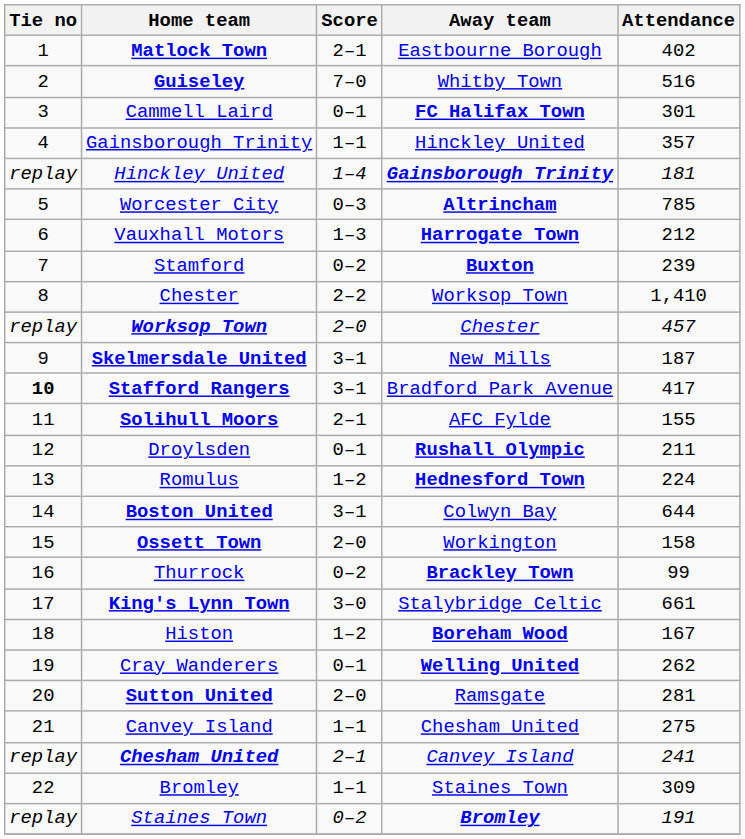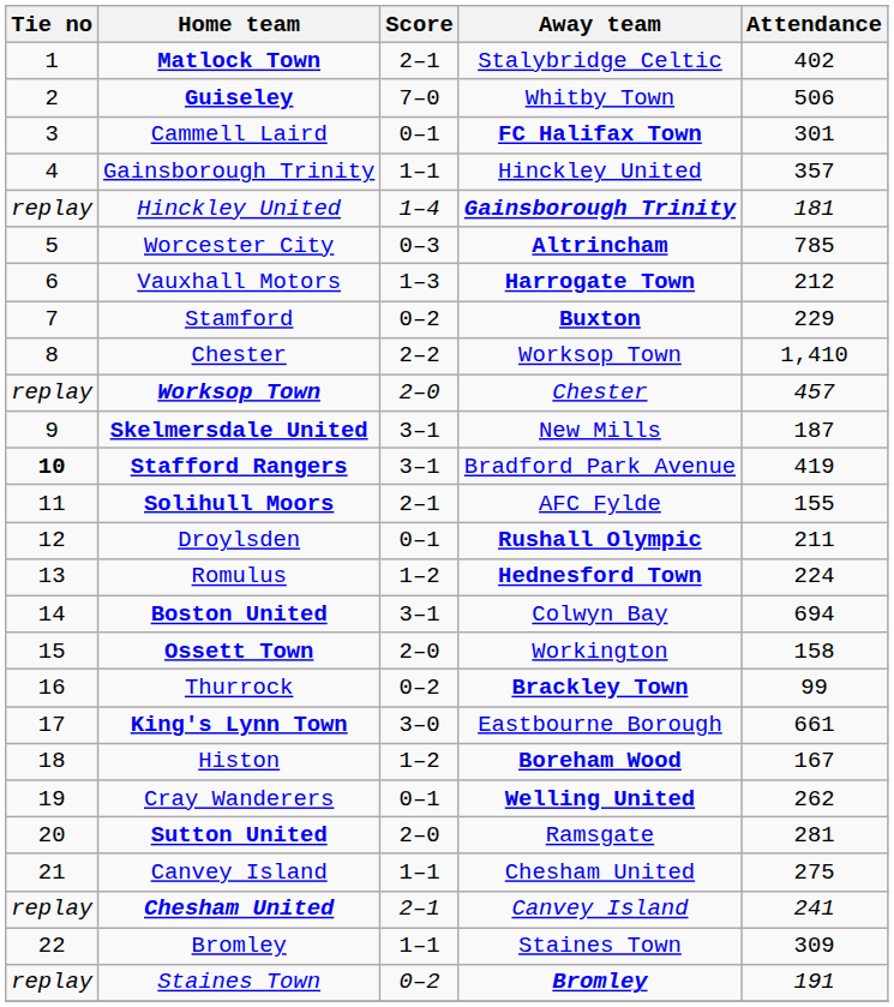Matlock Town | Away team: Eastbourne Borough -> Stalybridge Celtic
Guiseley | Attendance: 516 -> 506
Stamford | Attendance: 239 -> 229
Stafford Rangers | Attendance: 417 -> 419
Boston United | Attendance: 644 -> 694
King's Lynn Town | Away team: Stalybridge Celtic -> Eastbourne Borough
